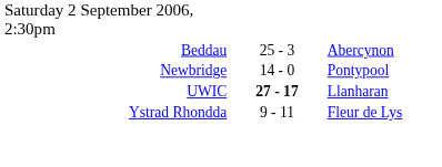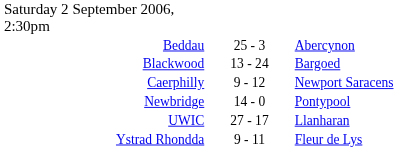+ row: Blackwood | 13 - 24 | Bargoed
+ row: Caerphilly | 9 - 12 | Newport Saracens
UWIC | column 2: bold -> normal
